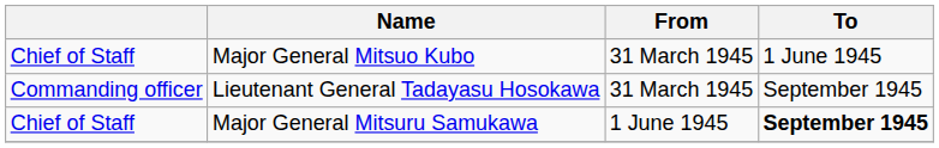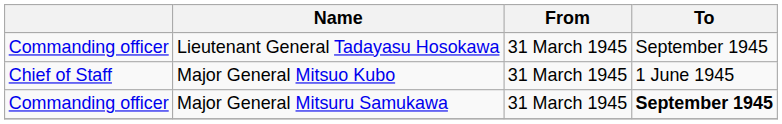rows swapped: Lieutenant General Tadayasu Hosokawa <-> Major General Mitsuo Kubo
Major General Mitsuru Samukawa | column 1: Chief of Staff -> Commanding officer
Major General Mitsuru Samukawa | From: 1 June 1945 -> 31 March 1945
